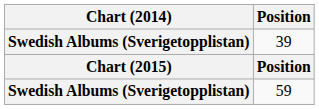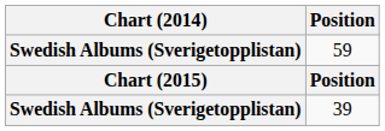rows swapped: 59 <-> 39
